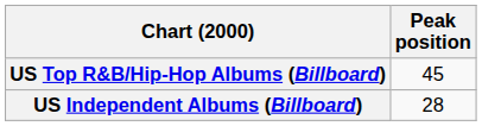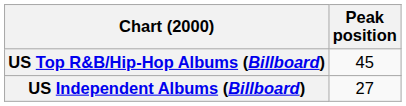US Independent Albums (Billboard) | Peak position: 28 -> 27
